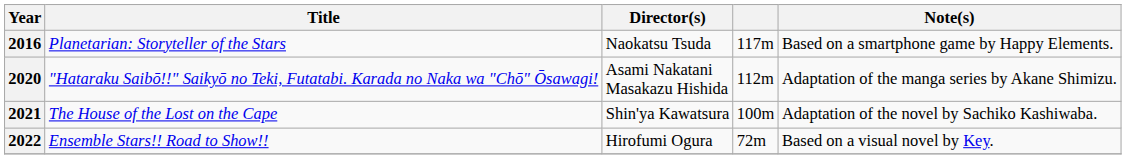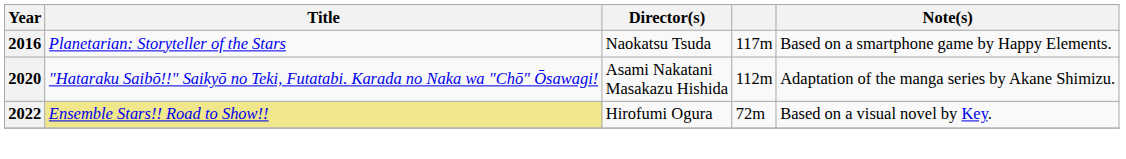- row: 2021 | The House of the Lost on the Cape | Shin'ya Kawatsura | 100m | Adaptation of the novel by Sachiko Kashiwaba.
2022 | Title: no background -> khaki background
